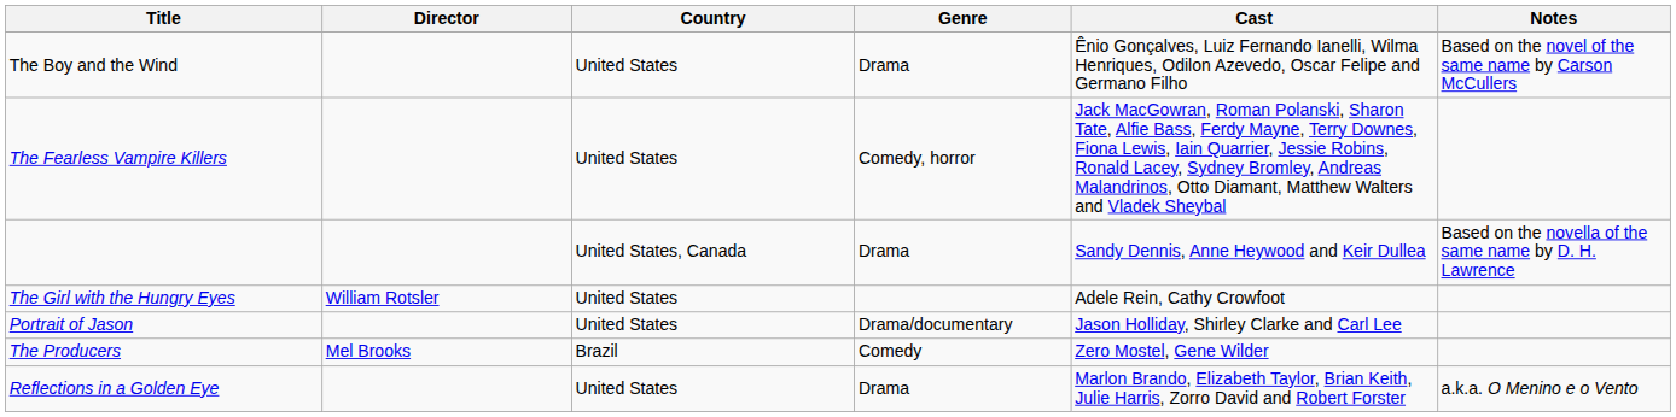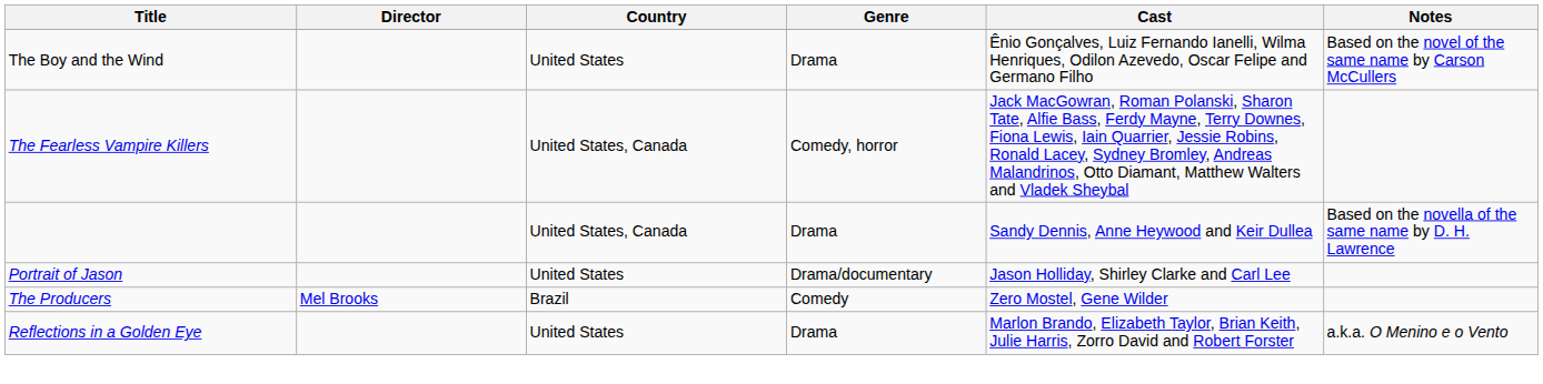The Fearless Vampire Killers | Country: United States -> United States, Canada
- row: The Girl with the Hungry Eyes | William Rotsler | United States | Adele Rein, Cathy Crowfoot
